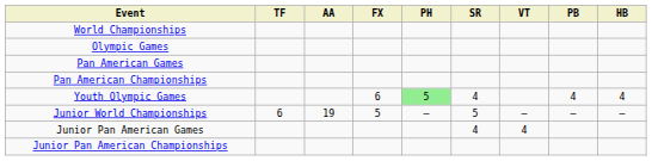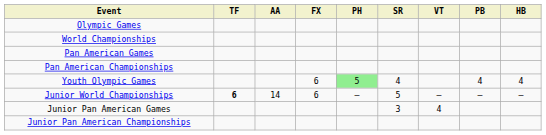rows swapped: Olympic Games <-> World Championships
Junior World Championships | TF: normal -> bold
Junior World Championships | AA: 19 -> 14
Junior World Championships | FX: 5 -> 6
Junior Pan American Games | SR: 4 -> 3
